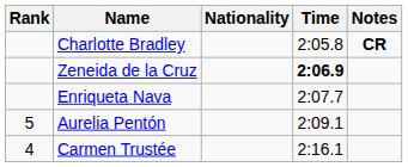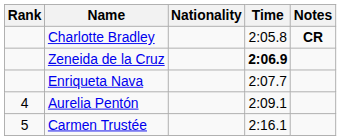Aurelia Pentón | Rank: 5 -> 4
Carmen Trustée | Rank: 4 -> 5
